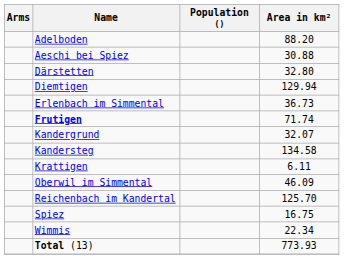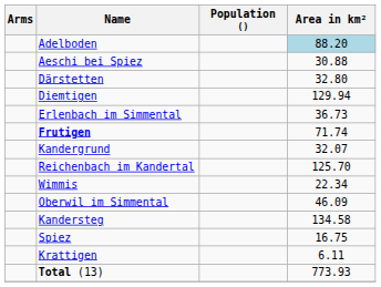Adelboden | Area in km²: no background -> lightblue background
rows swapped: Kandersteg <-> Reichenbach im Kandertal
rows swapped: Krattigen <-> Wimmis
